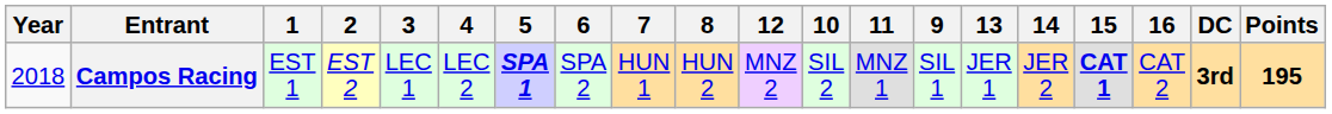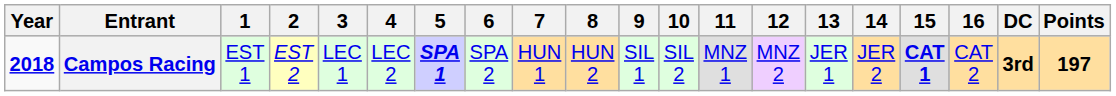columns swapped: 9 <-> 12
Campos Racing | Year: normal -> bold
Campos Racing | Points: 195 -> 197
